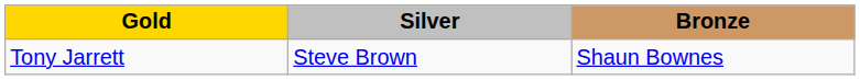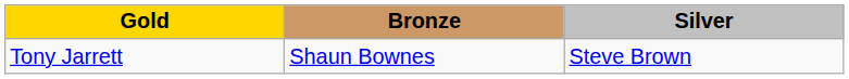columns swapped: Silver <-> Bronze
